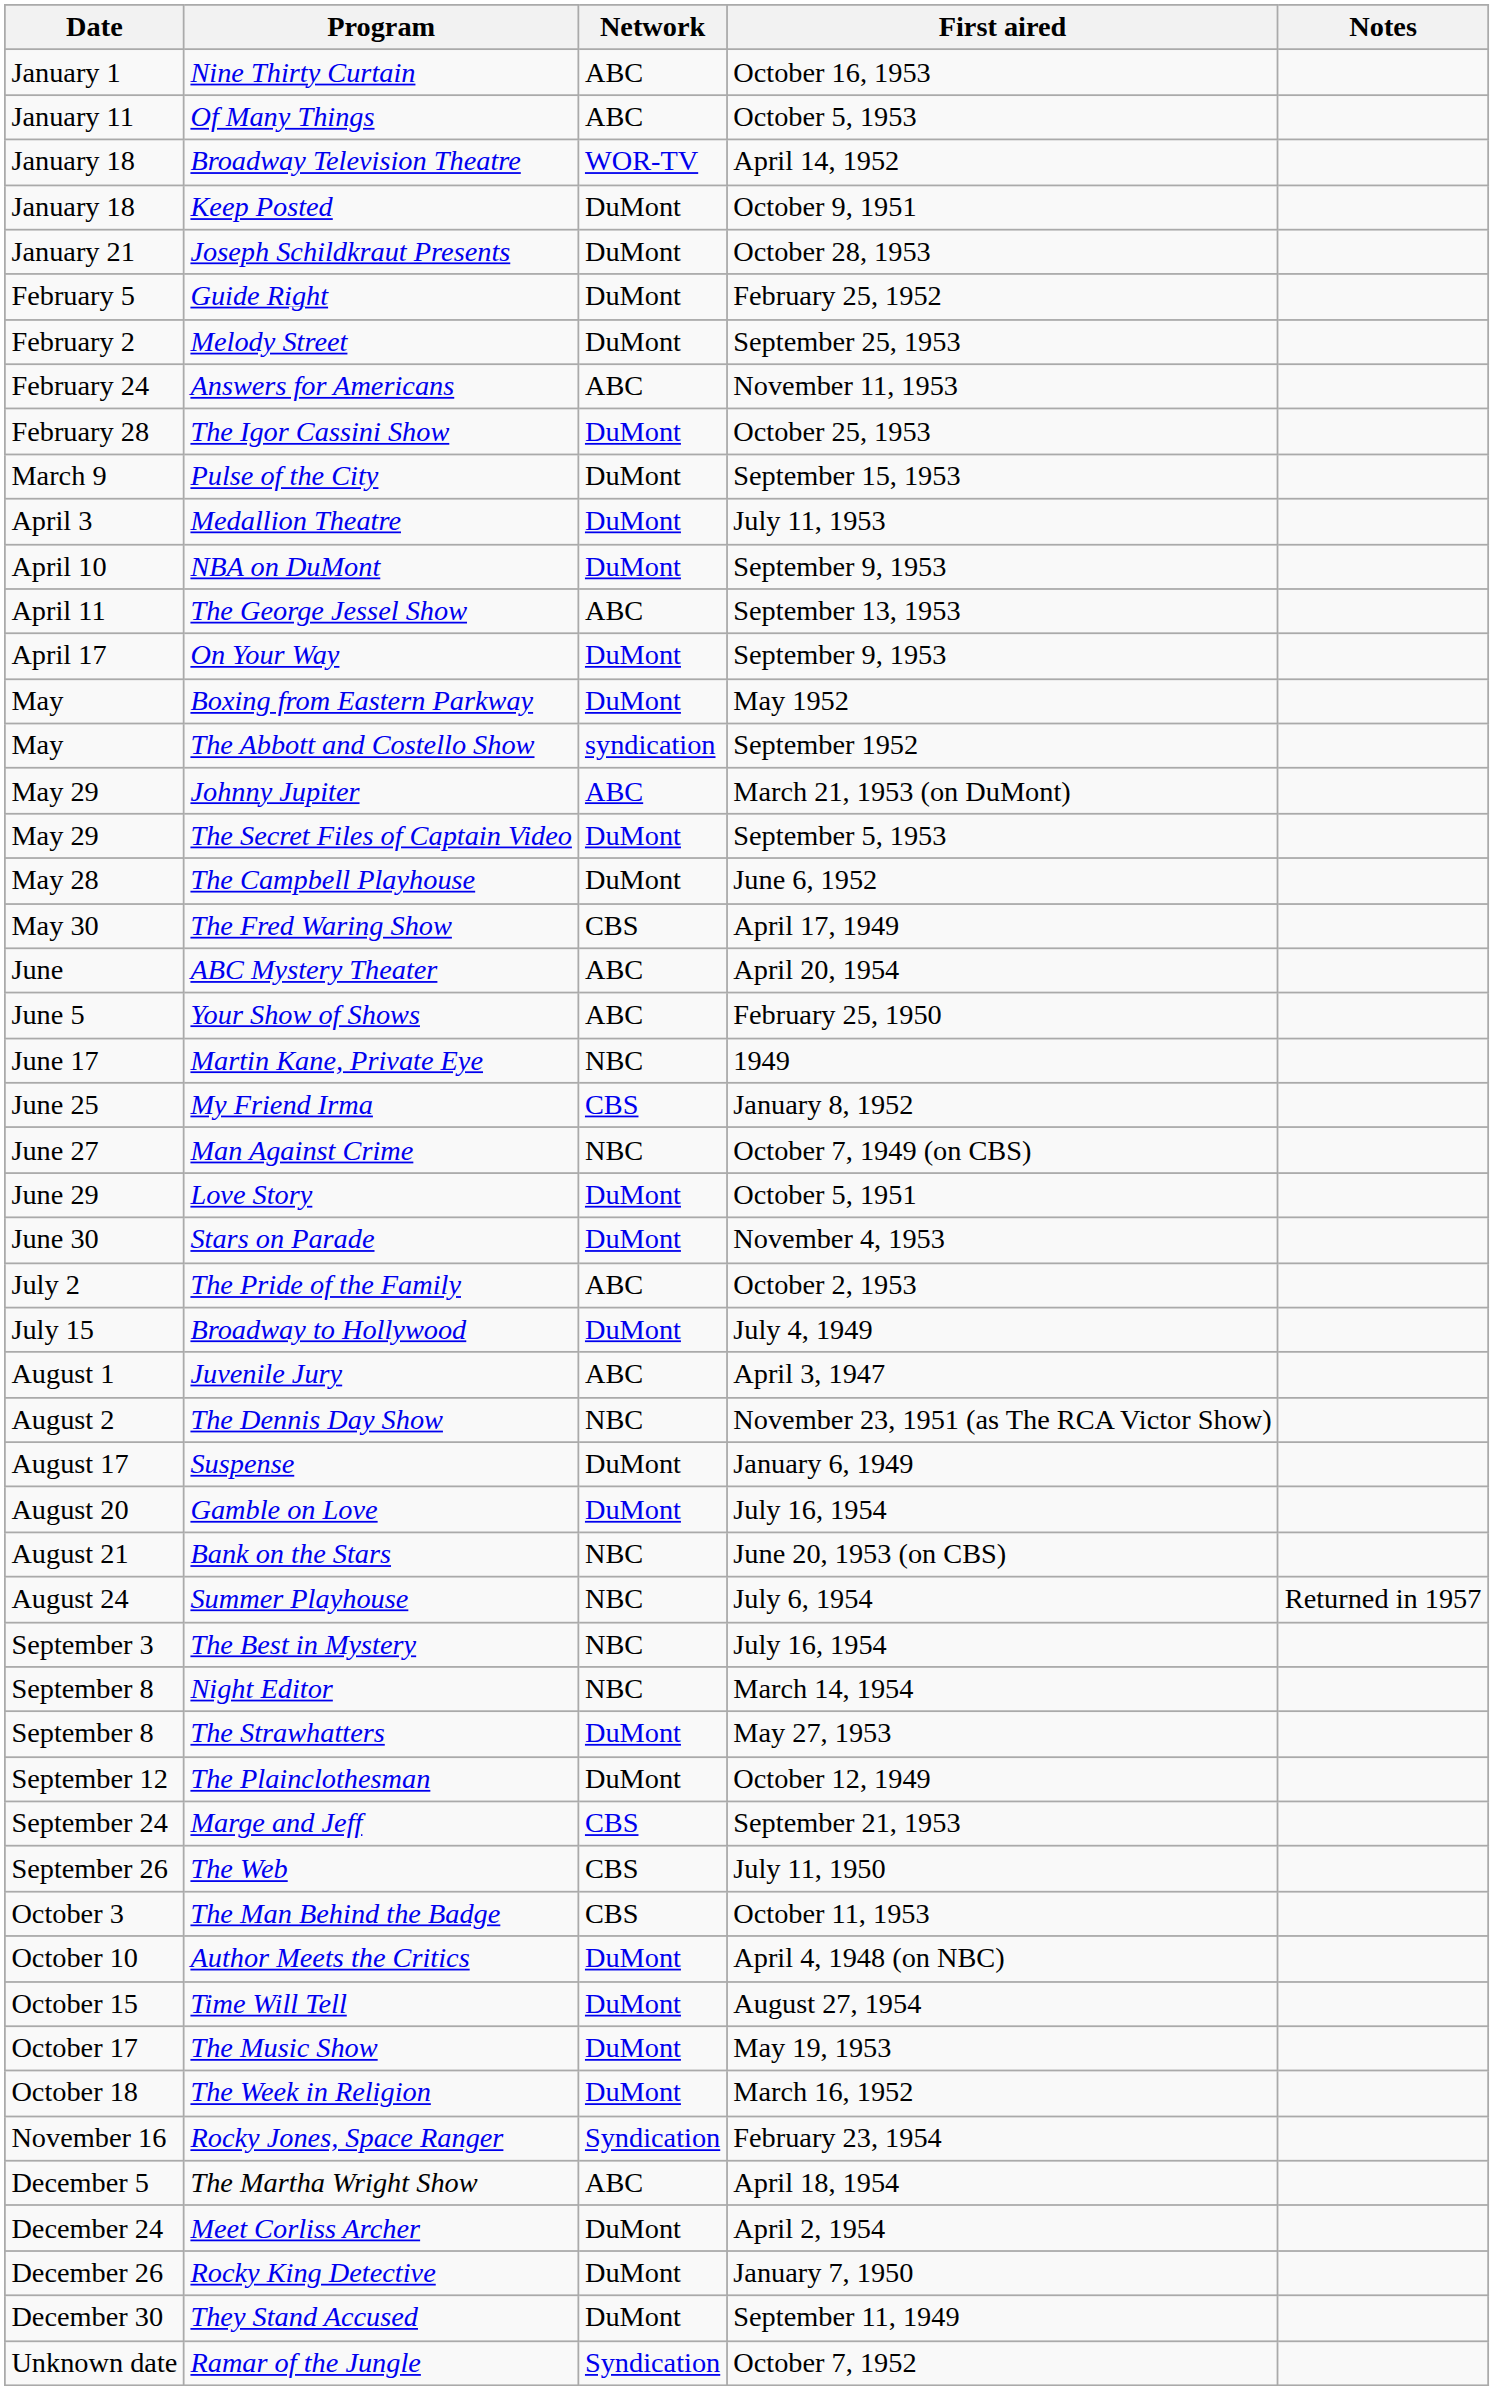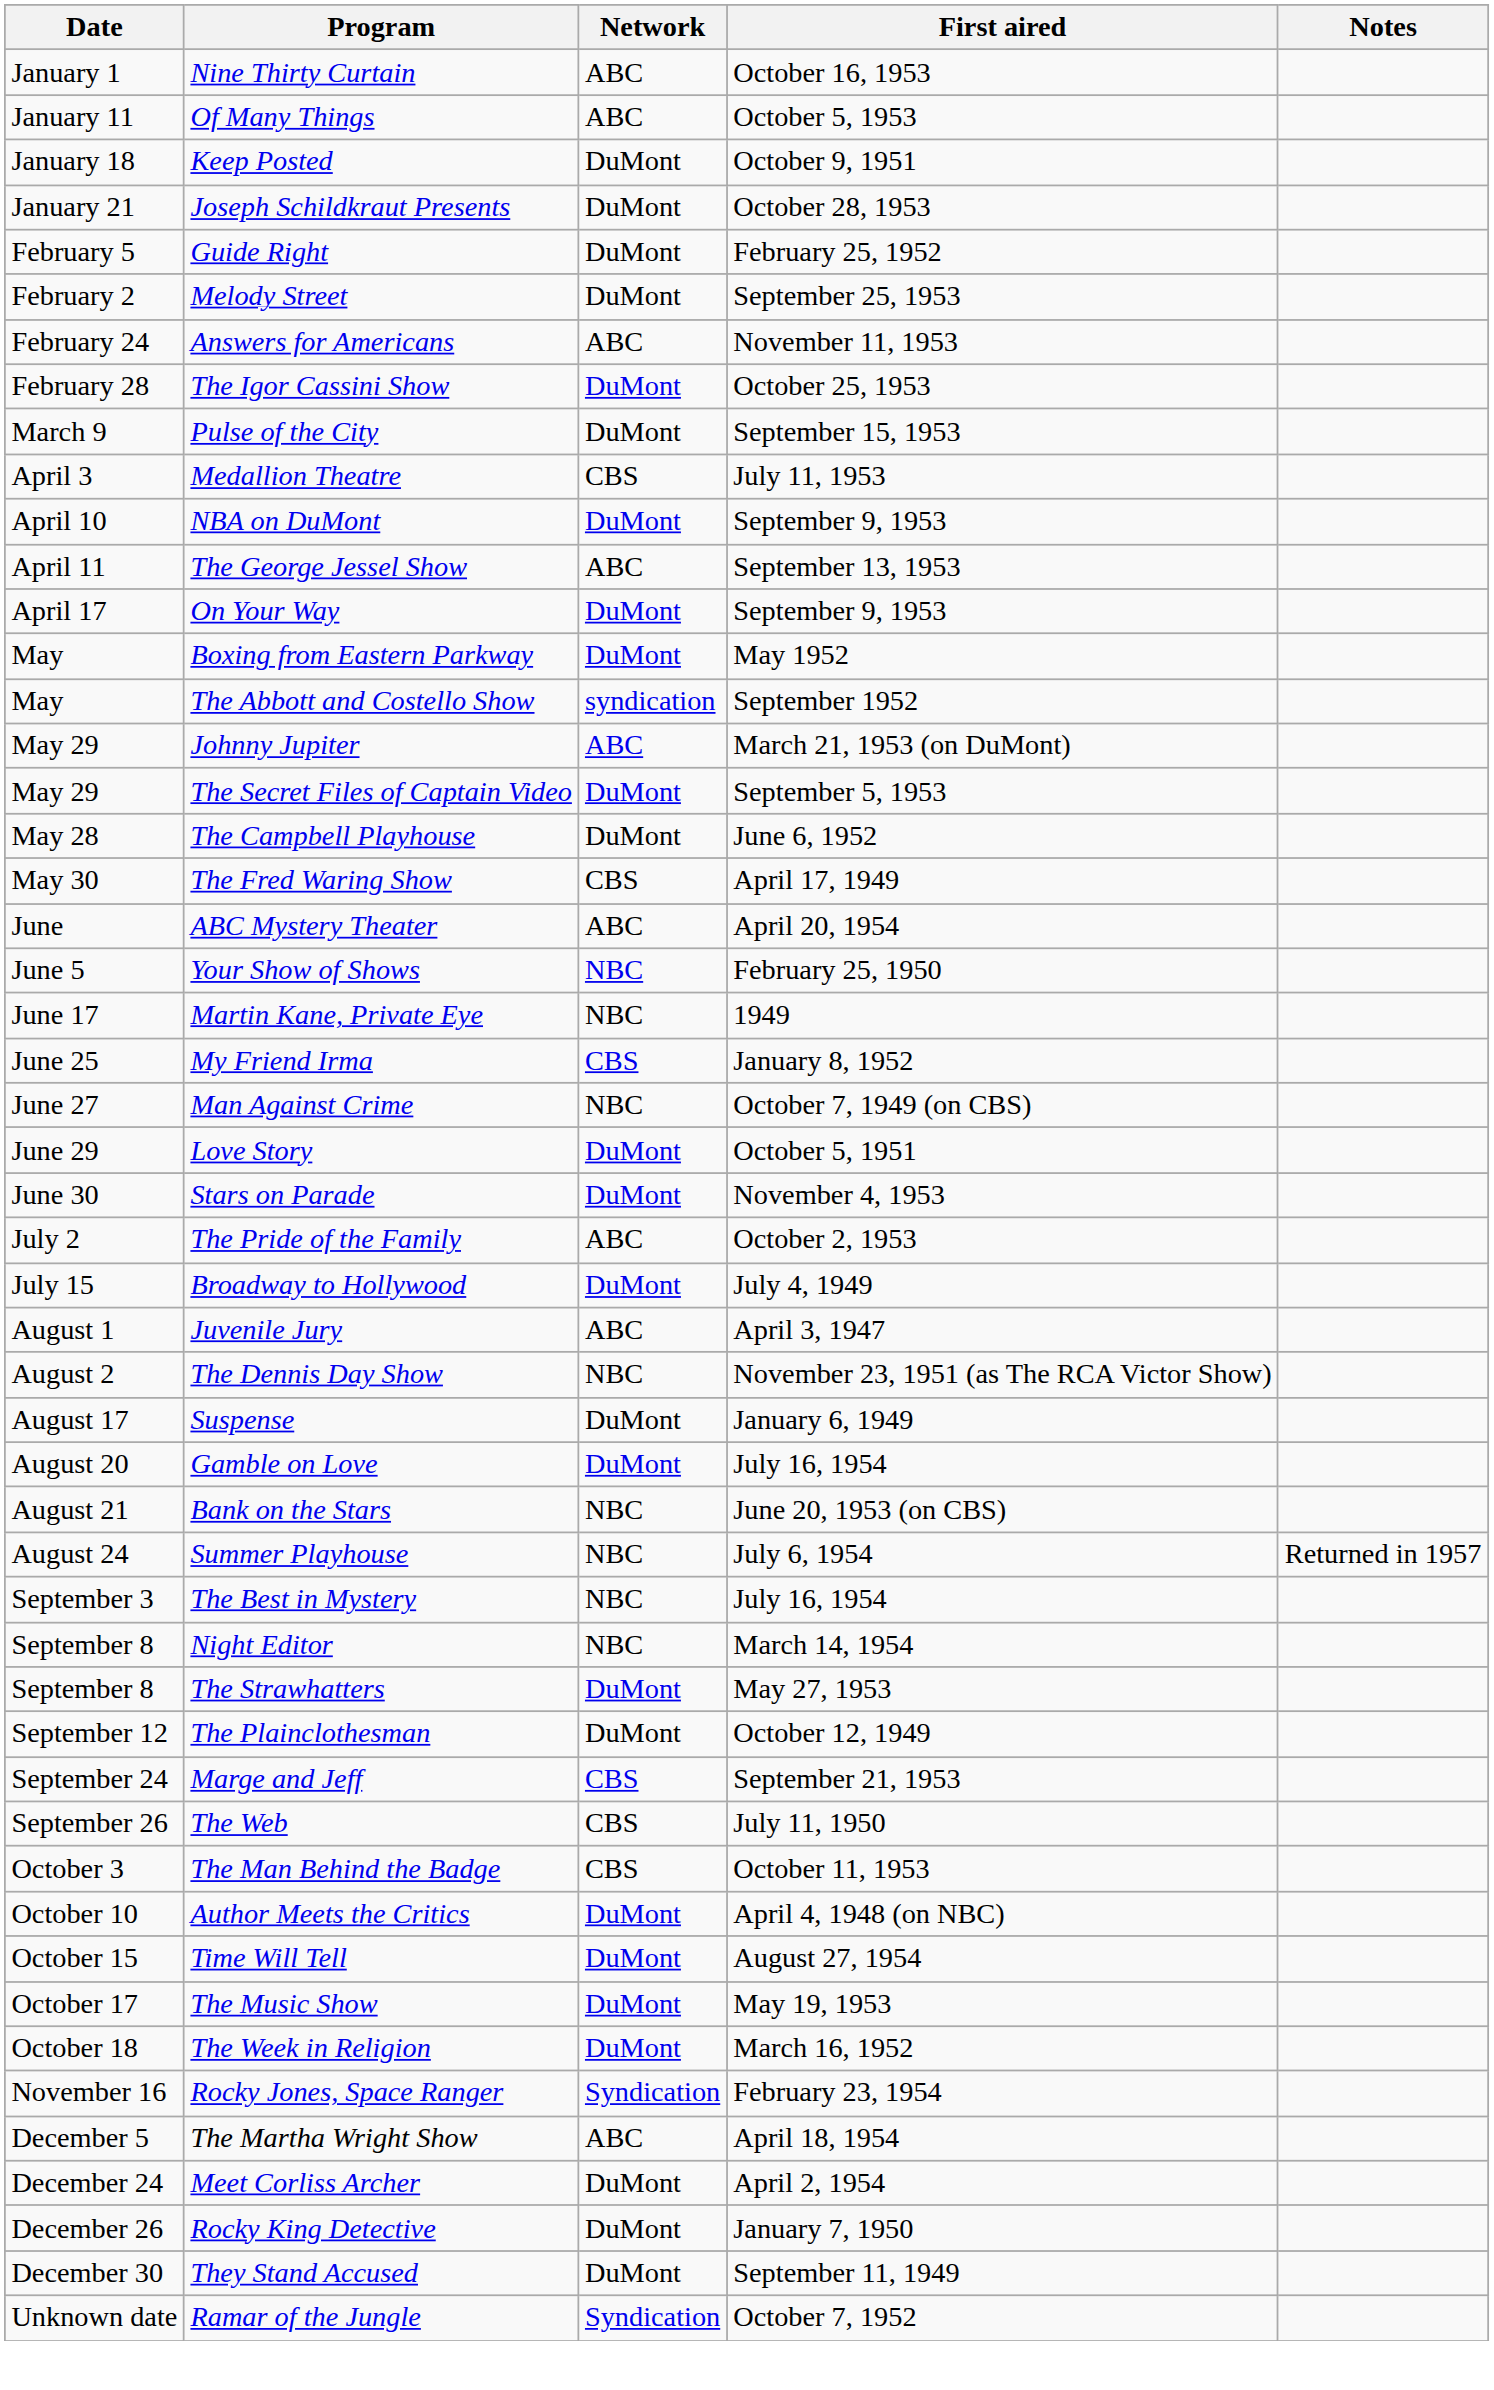- row: January 18 | Broadway Television Theatre | WOR-TV | April 14, 1952
Medallion Theatre | Network: DuMont -> CBS
Your Show of Shows | Network: ABC -> NBC
